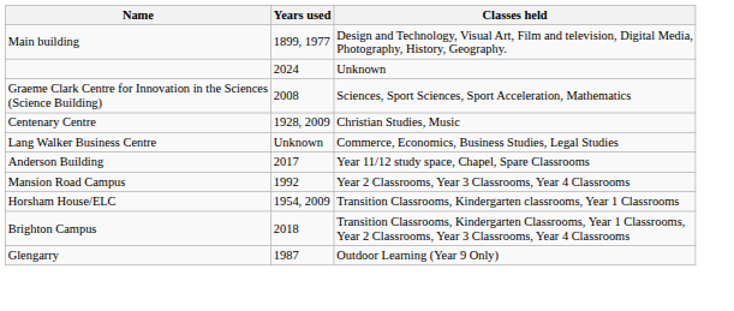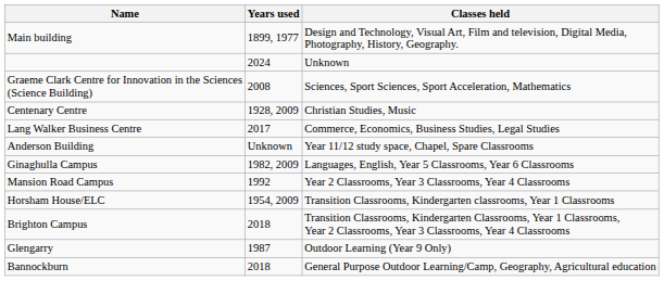Lang Walker Business Centre | Years used: Unknown -> 2017
Anderson Building | Years used: 2017 -> Unknown
+ row: Ginaghulla Campus | 1982, 2009 | Languages, English, Year 5 Classrooms, Year 6 Classrooms
+ row: Bannockburn | 2018 | General Purpose Outdoor Learning/Camp, Geography, Agricultural education
